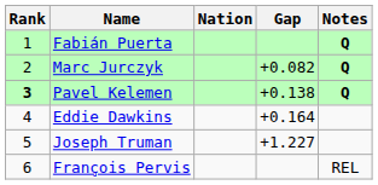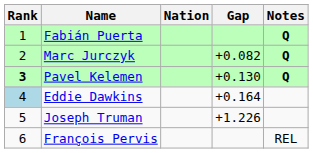Pavel Kelemen | Gap: +0.138 -> +0.130
Eddie Dawkins | Rank: no background -> lightblue background
Joseph Truman | Gap: +1.227 -> +1.226
